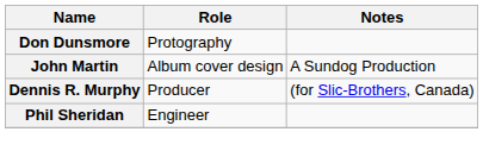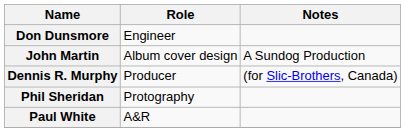Don Dunsmore | Role: Protography -> Engineer
Phil Sheridan | Role: Engineer -> Protography
+ row: Paul White | A&R
